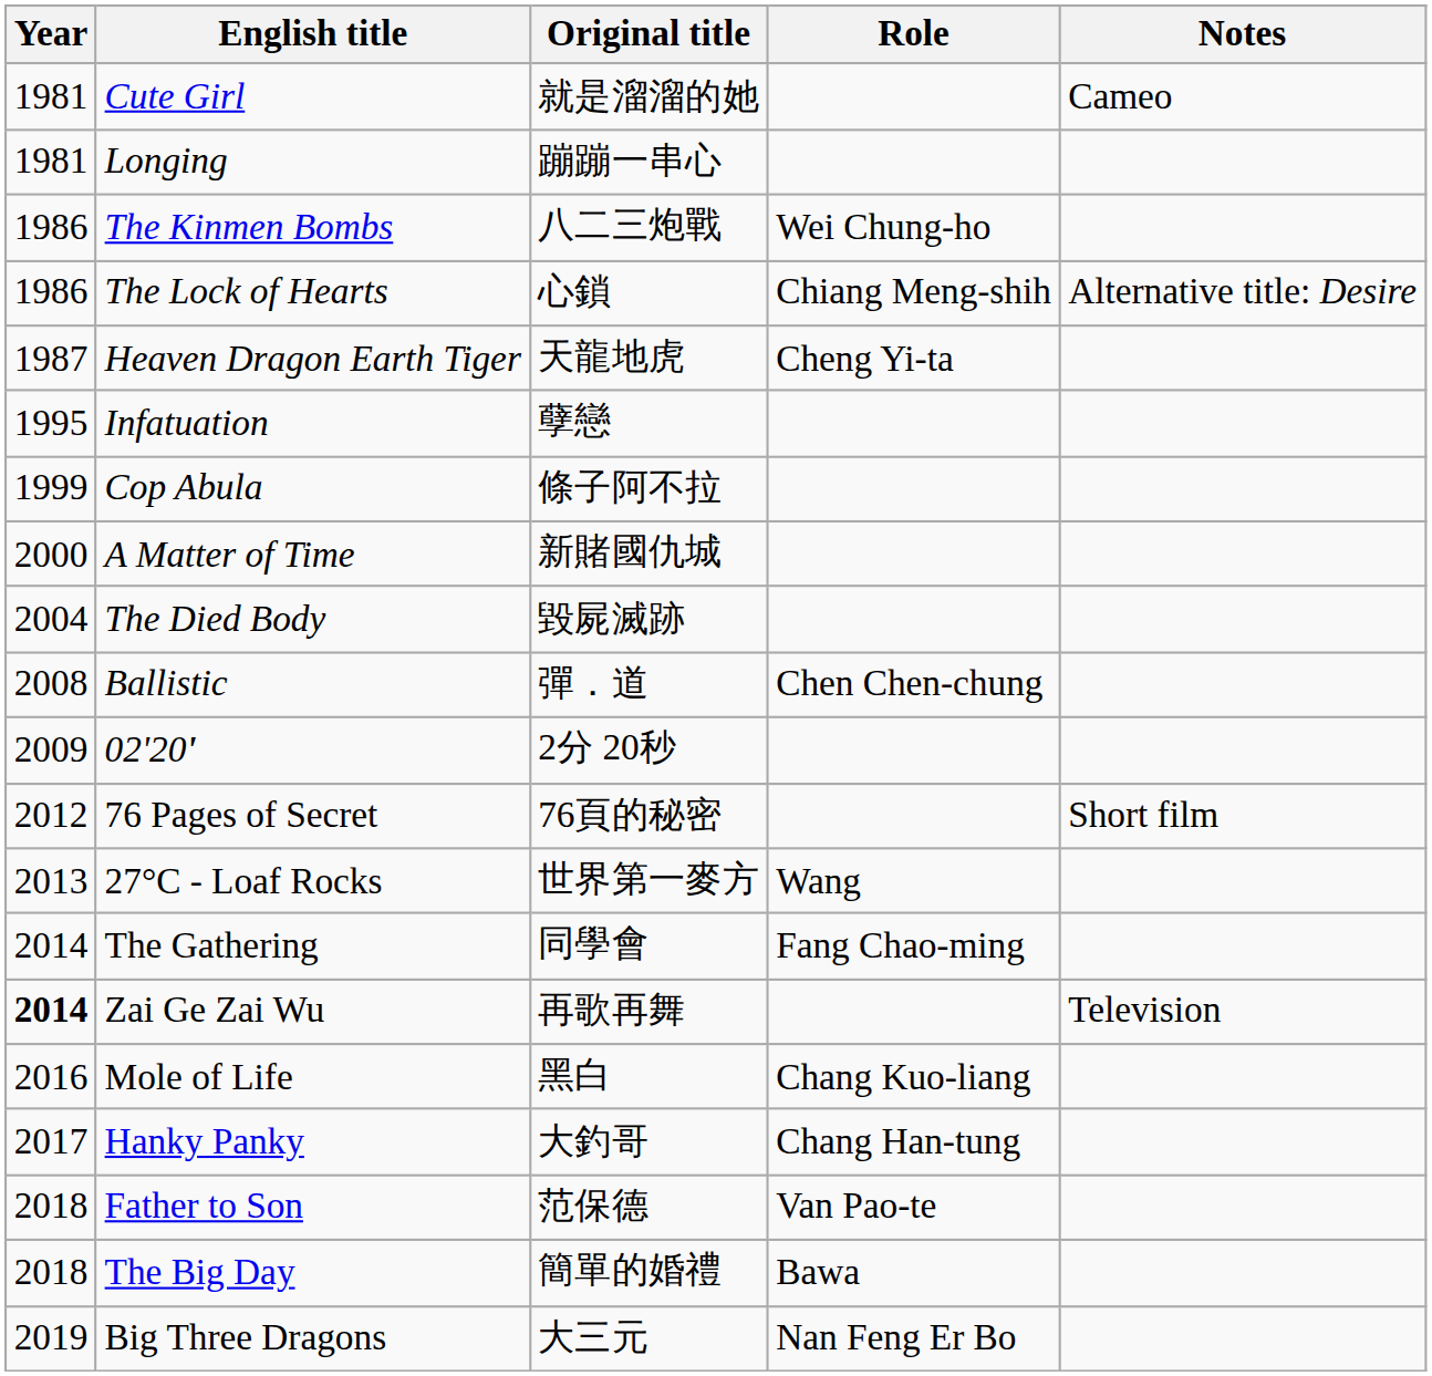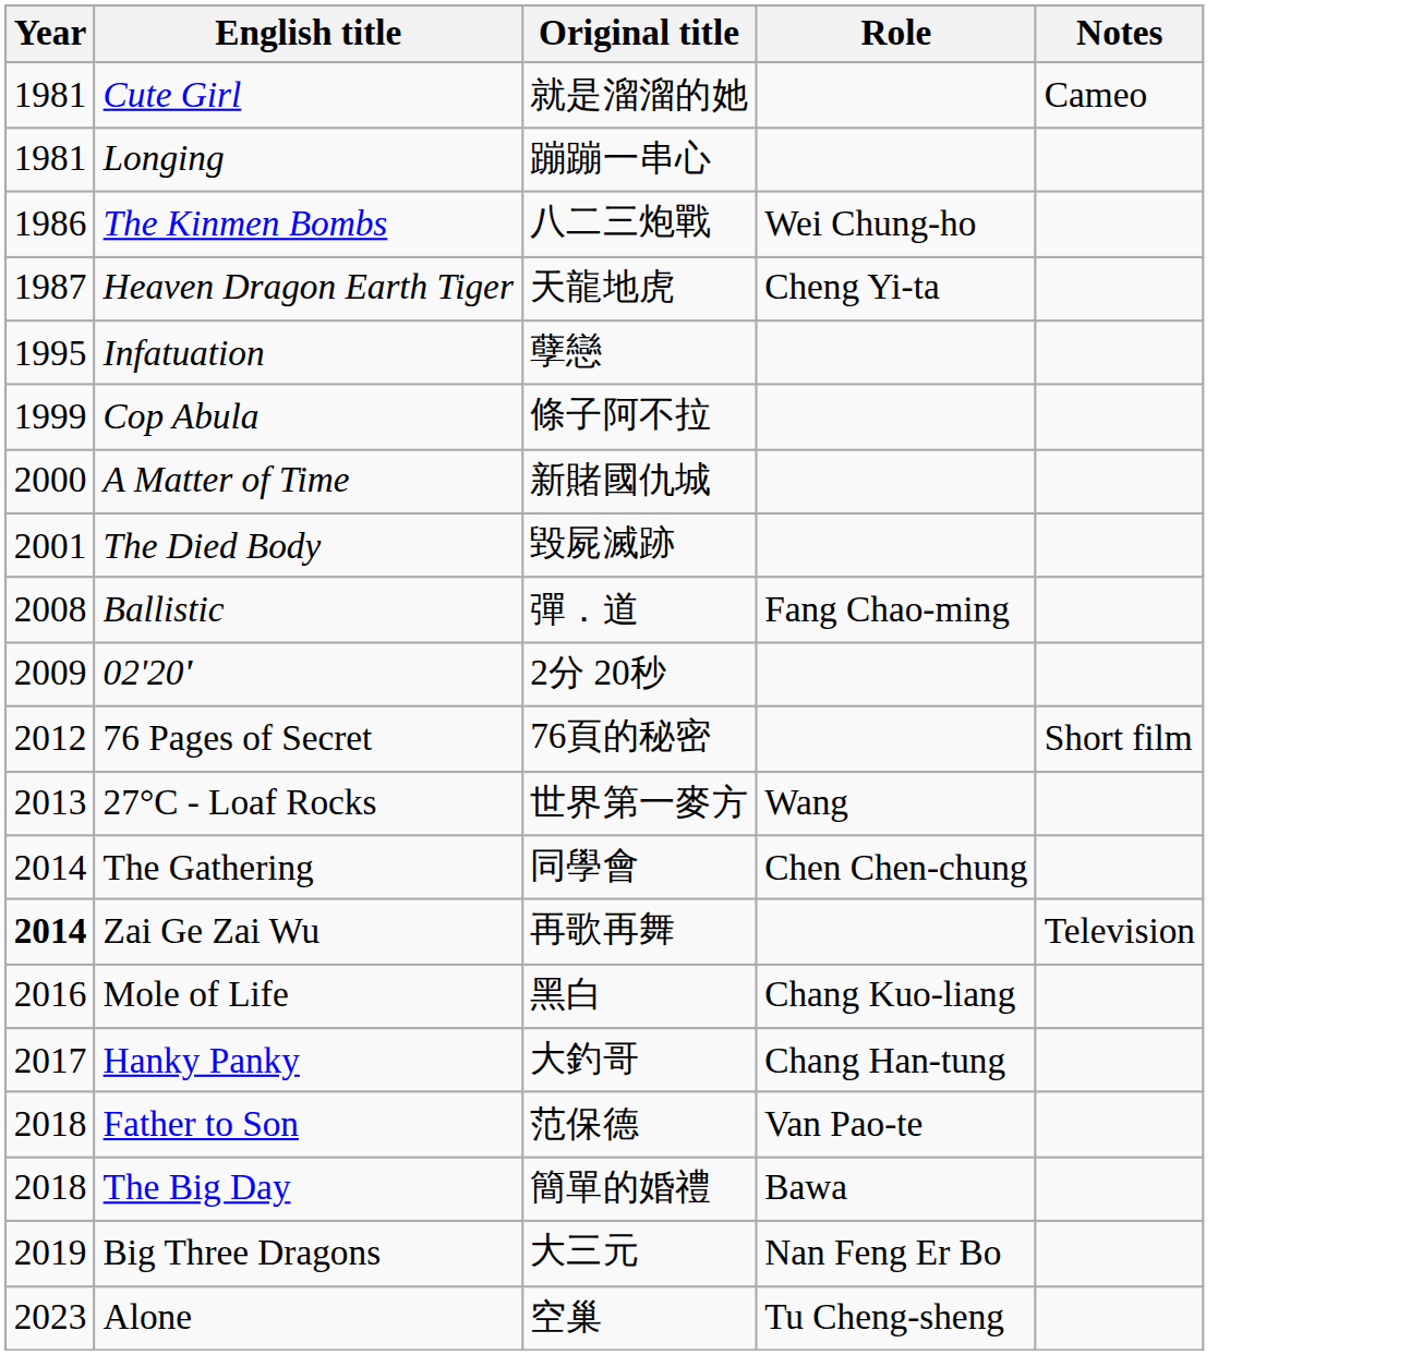- row: 1986 | The Lock of Hearts | 心鎖 | Chiang Meng-shih | Alternative title: Desire
The Died Body | Year: 2004 -> 2001
Ballistic | Role: Chen Chen-chung -> Fang Chao-ming
The Gathering | Role: Fang Chao-ming -> Chen Chen-chung
+ row: 2023 | Alone | 空巢 | Tu Cheng-sheng
